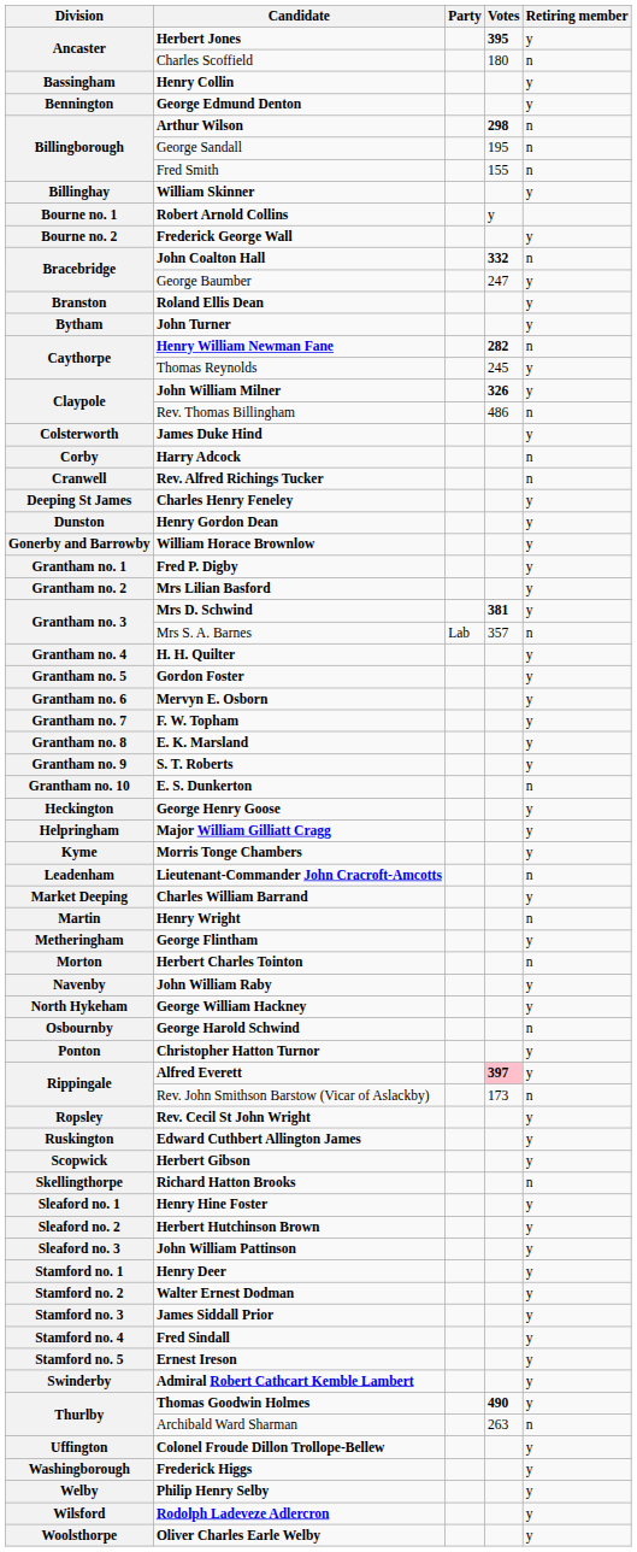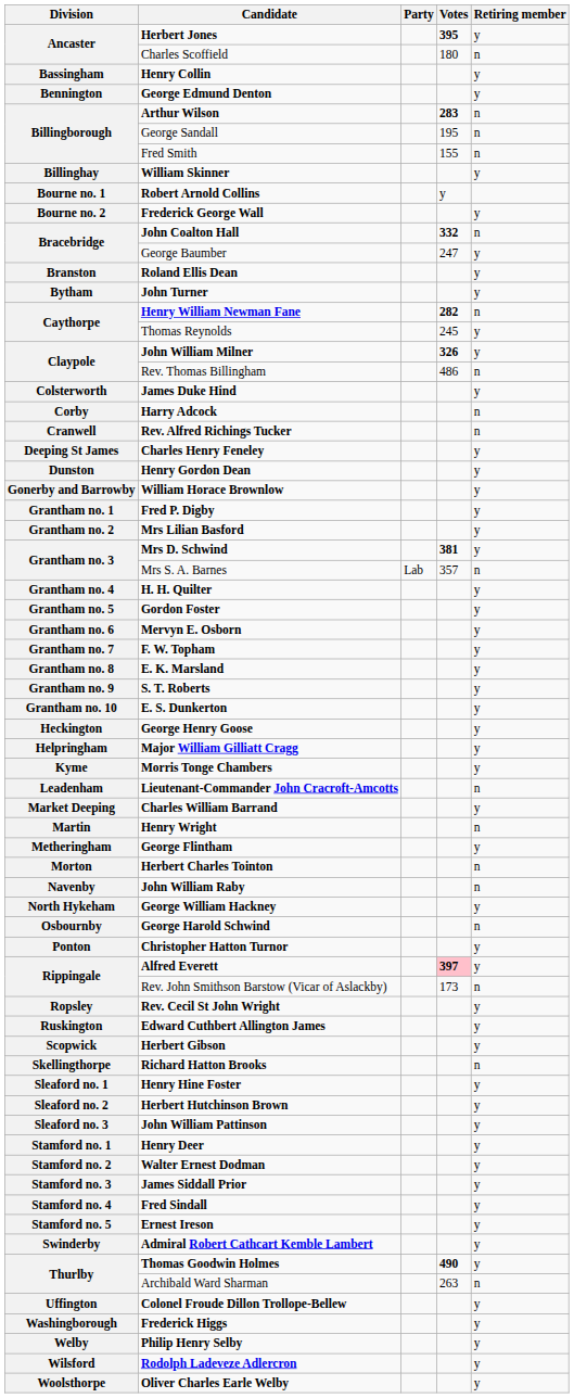Arthur Wilson | Votes: 298 -> 283
E. S. Dunkerton | Retiring member: n -> y
John William Raby | Retiring member: y -> n
